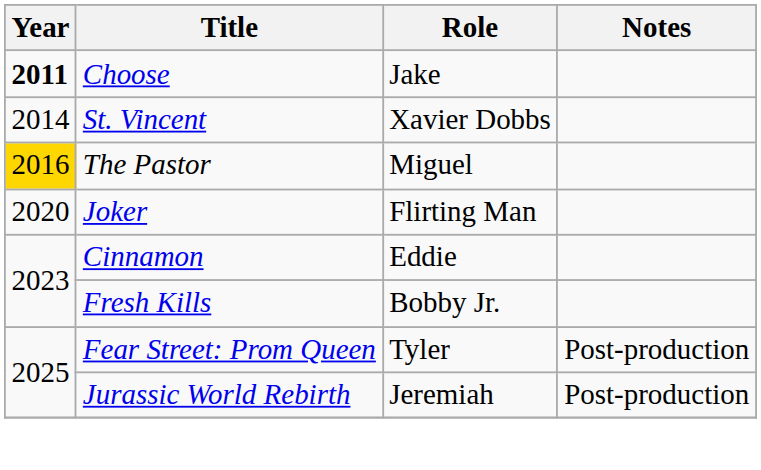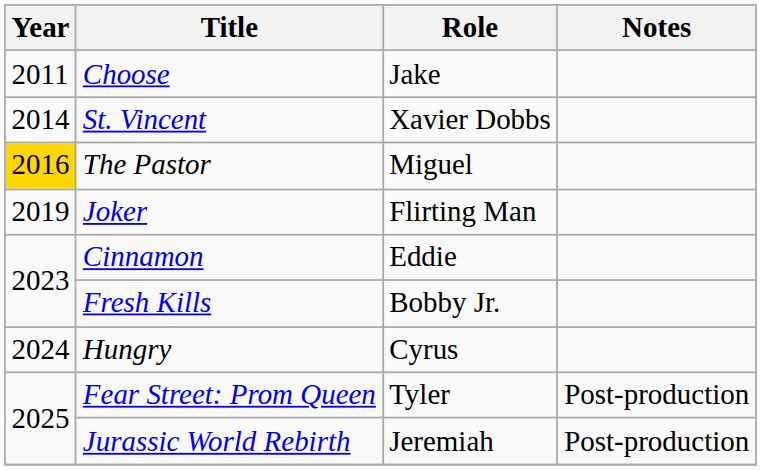Choose | Year: bold -> normal
Joker | Year: 2020 -> 2019
+ row: 2024 | Hungry | Cyrus
